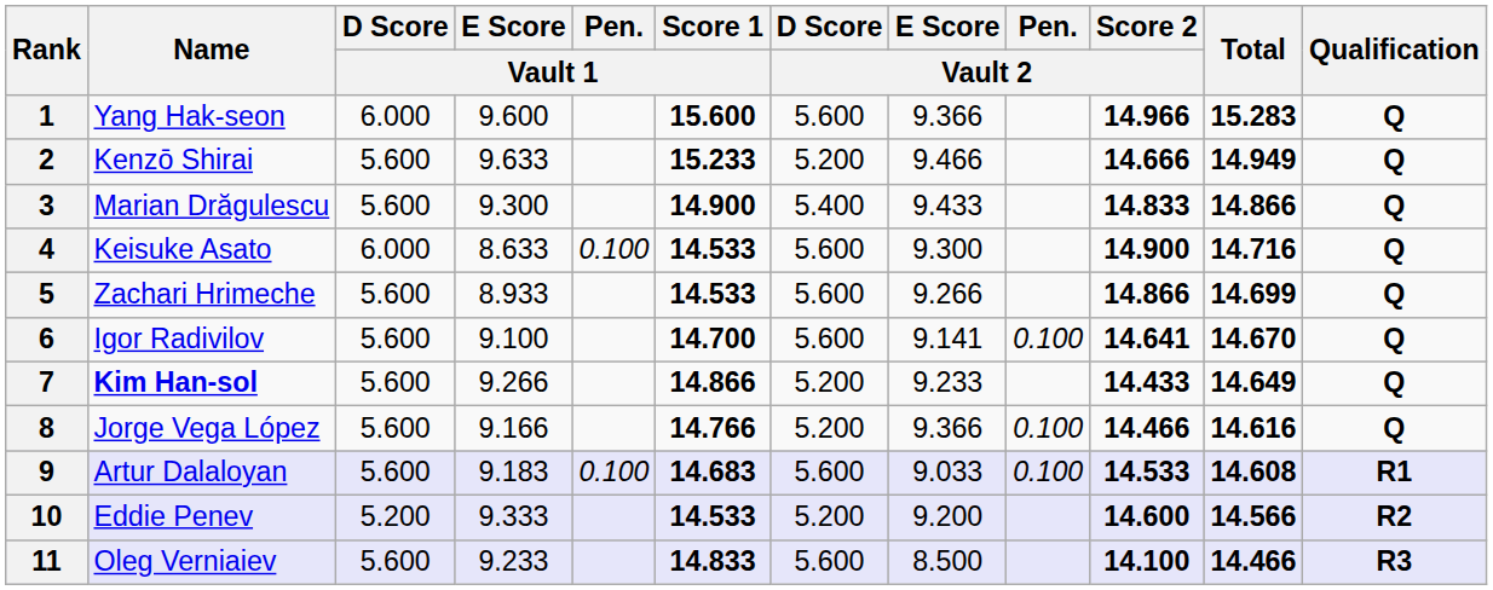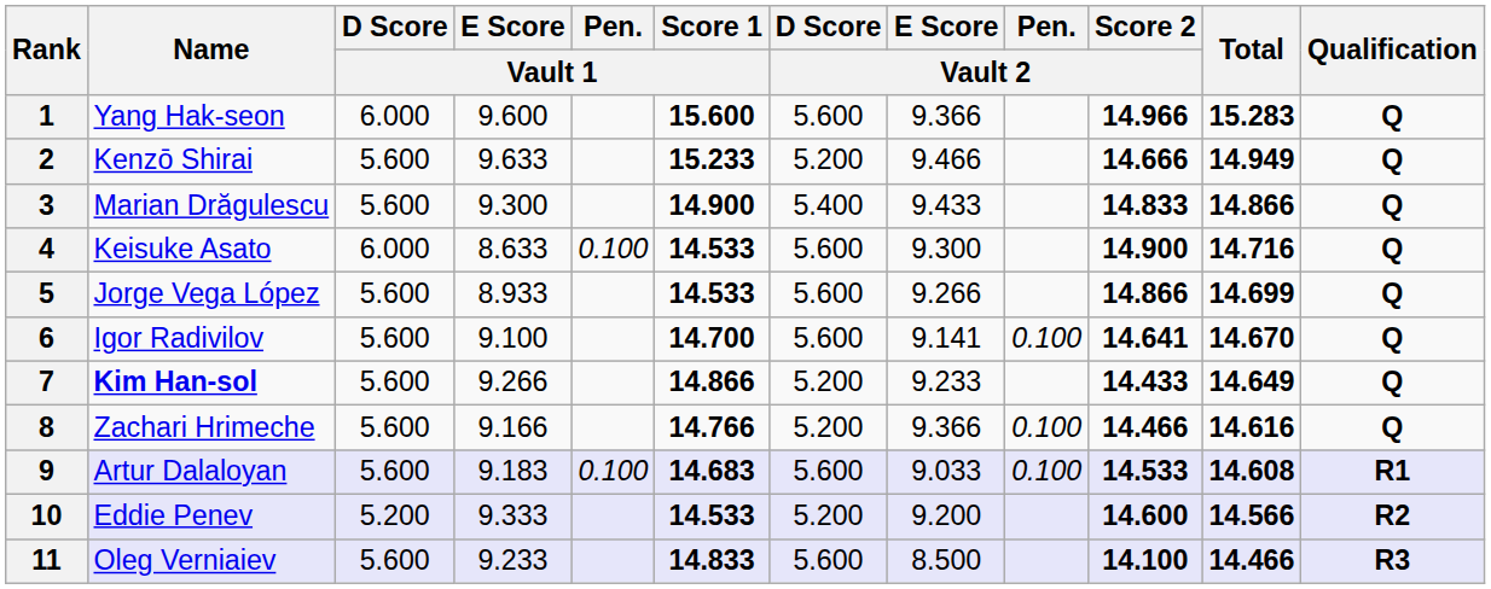5 | Name: Zachari Hrimeche -> Jorge Vega López
8 | Name: Jorge Vega López -> Zachari Hrimeche
